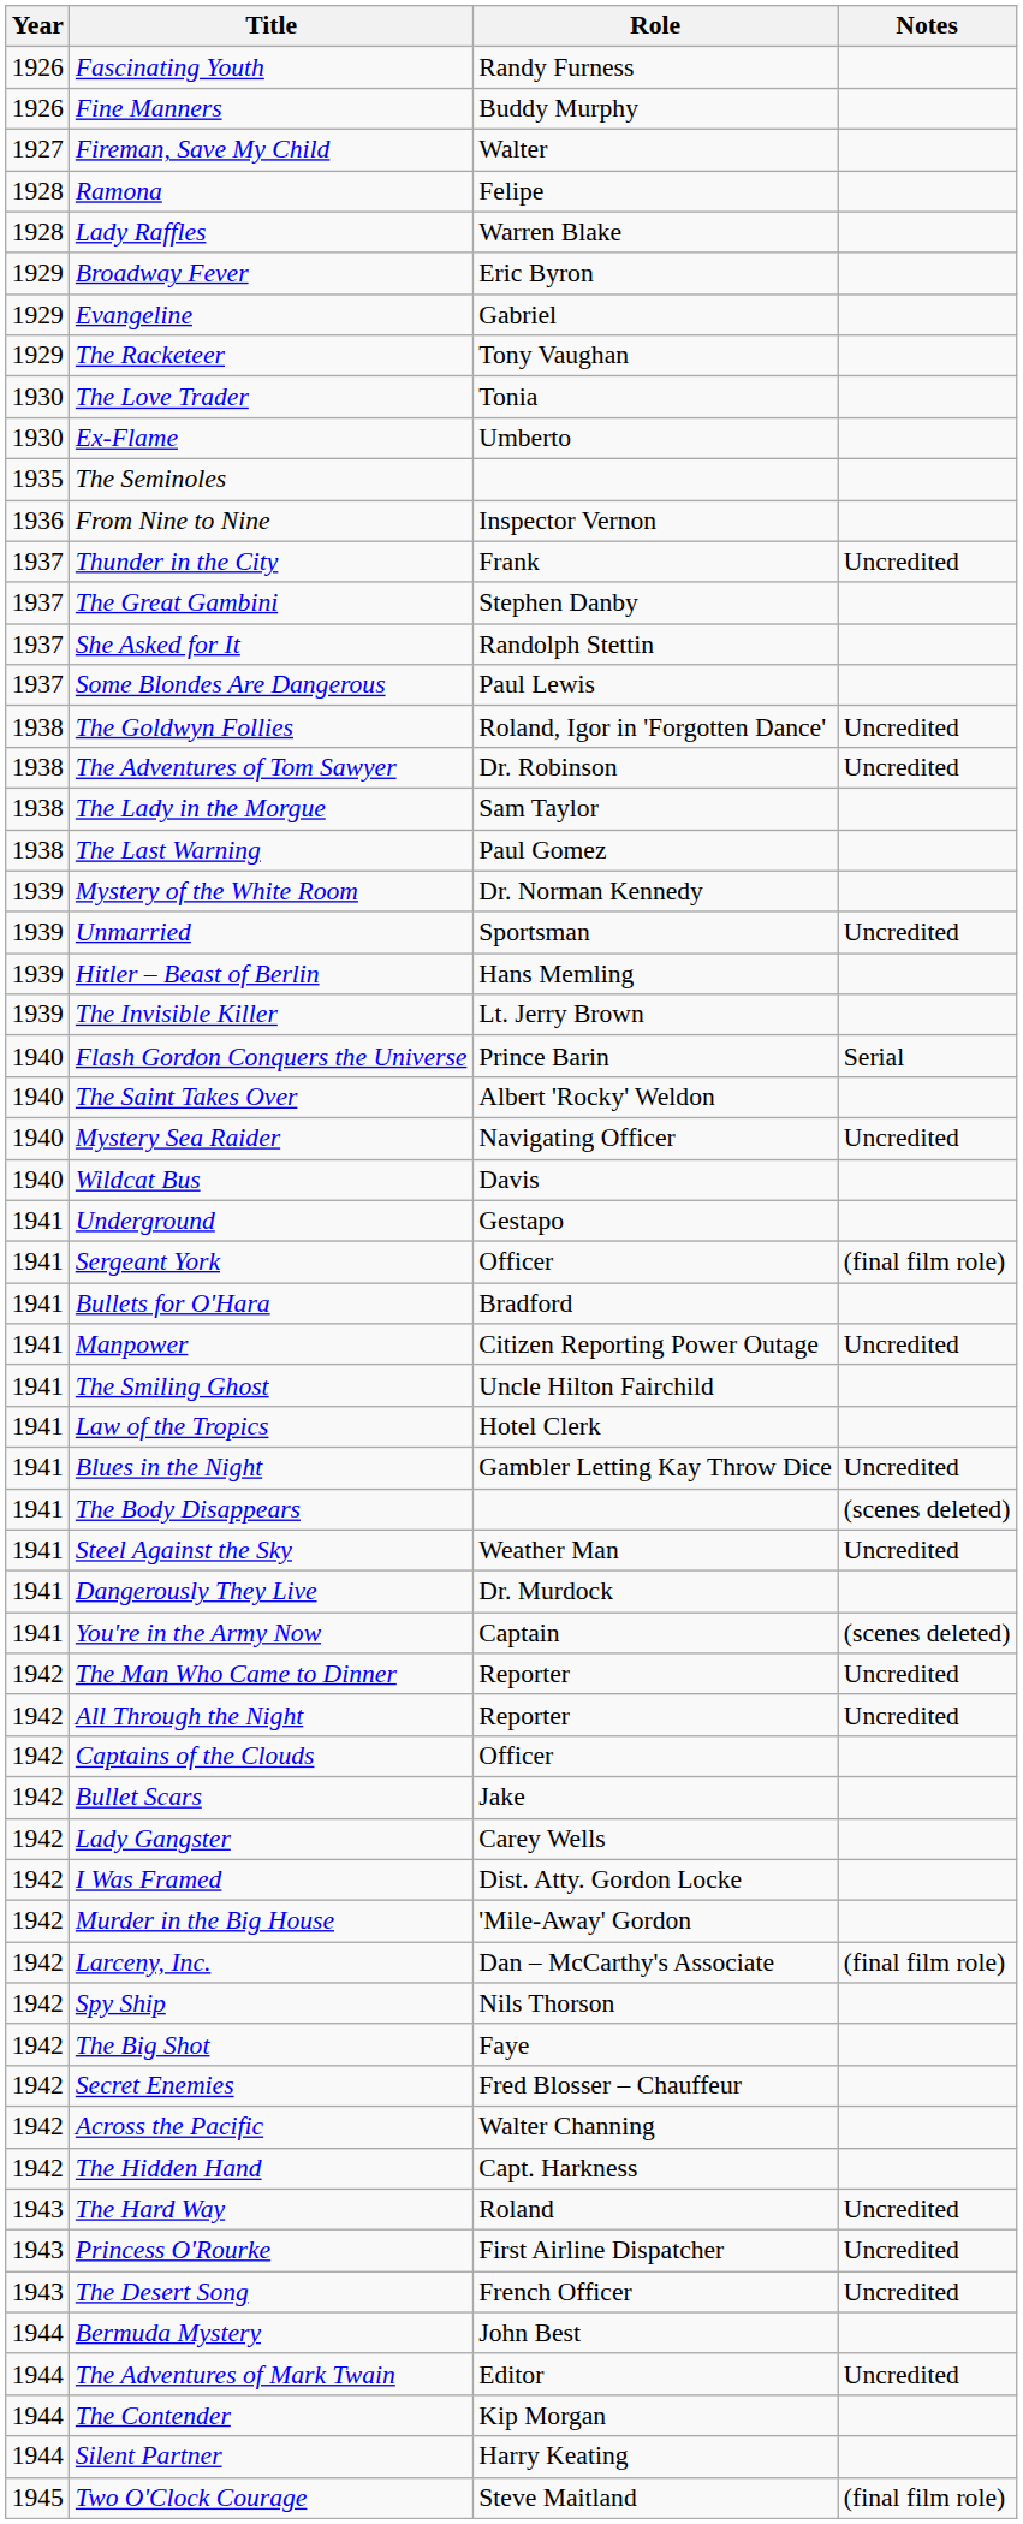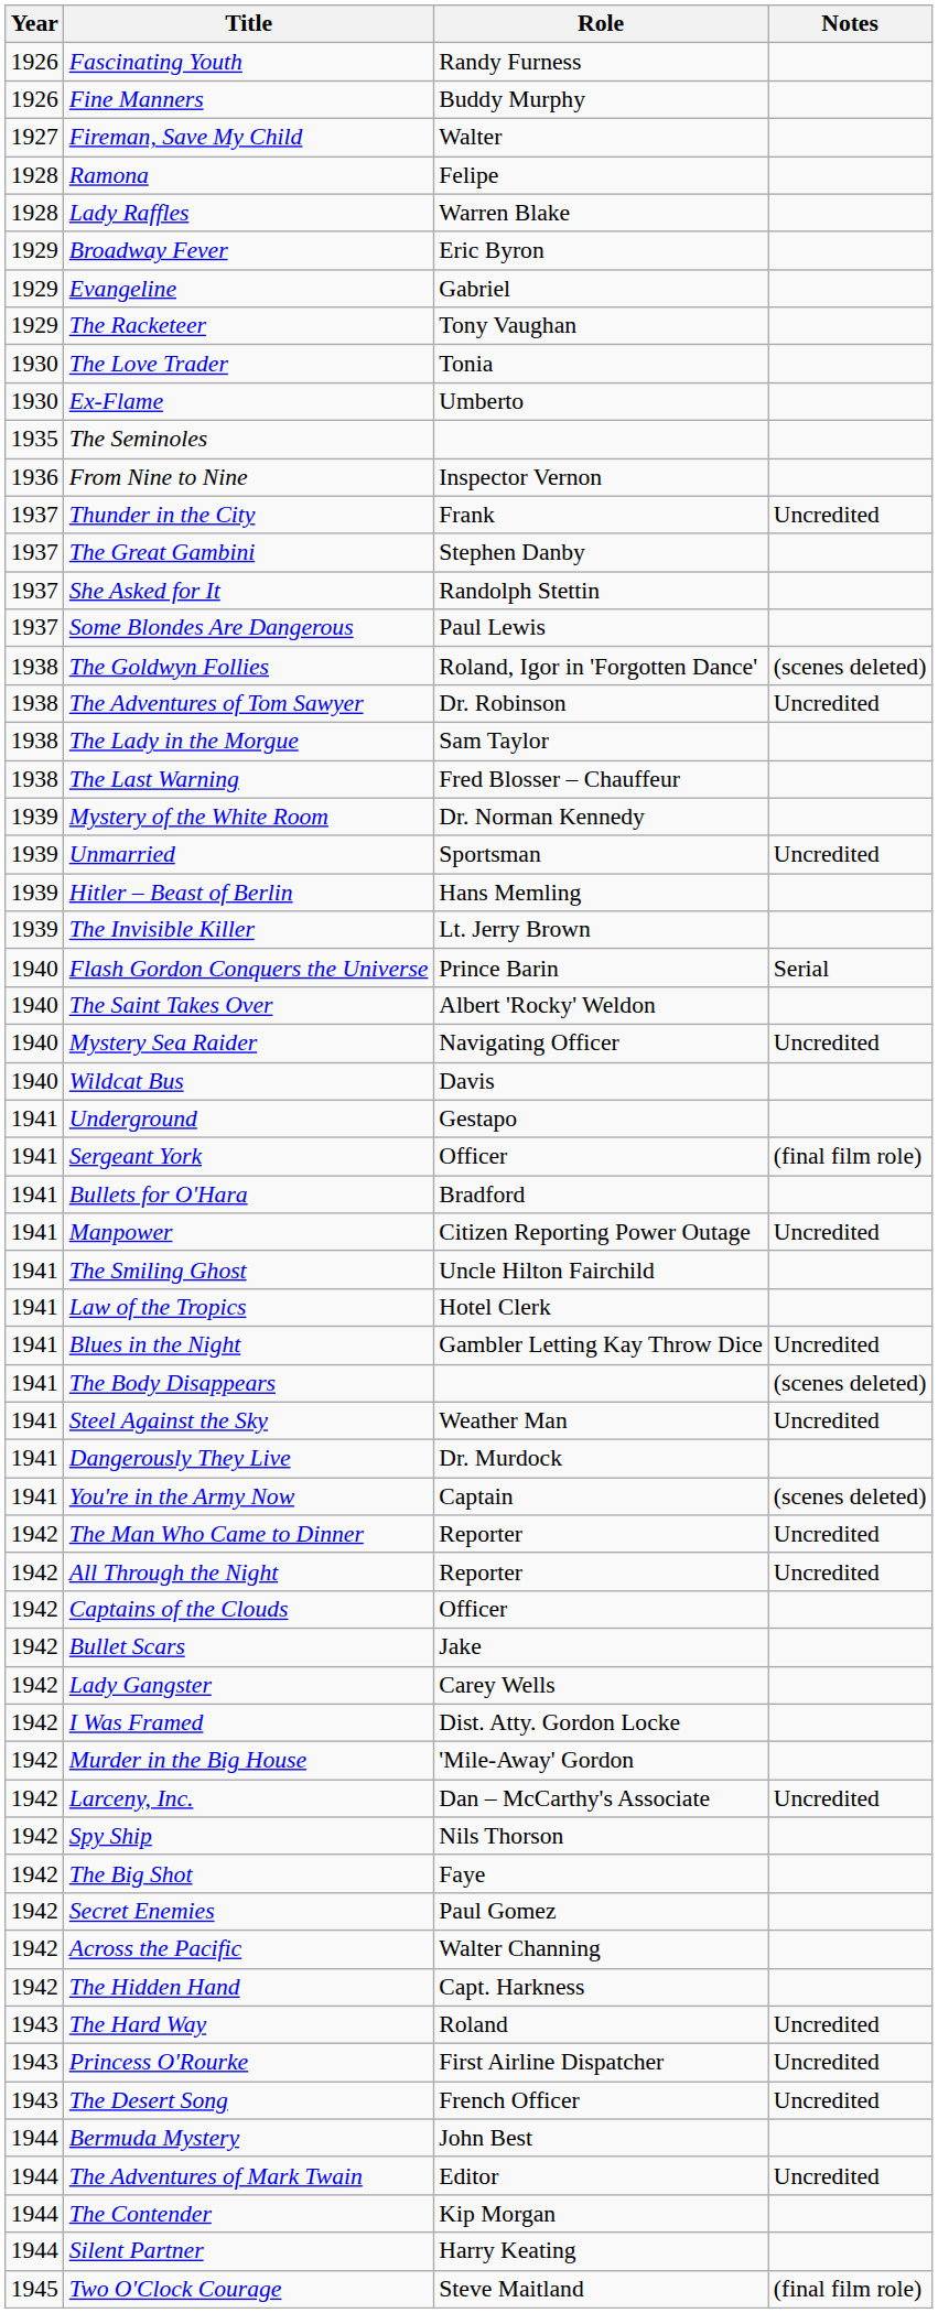The Goldwyn Follies | Notes: Uncredited -> (scenes deleted)
The Last Warning | Role: Paul Gomez -> Fred Blosser – Chauffeur
Larceny, Inc. | Notes: (final film role) -> Uncredited
Secret Enemies | Role: Fred Blosser – Chauffeur -> Paul Gomez
